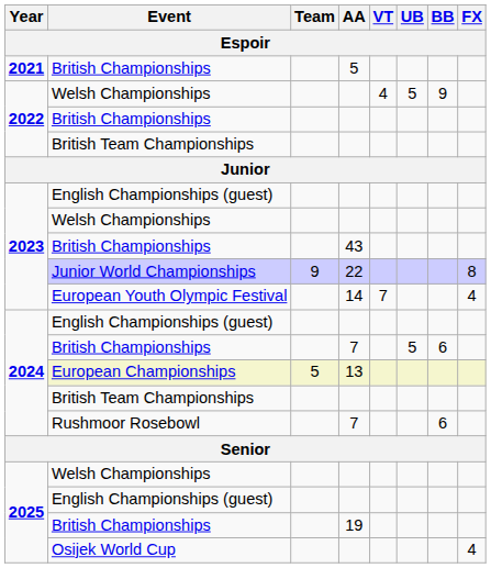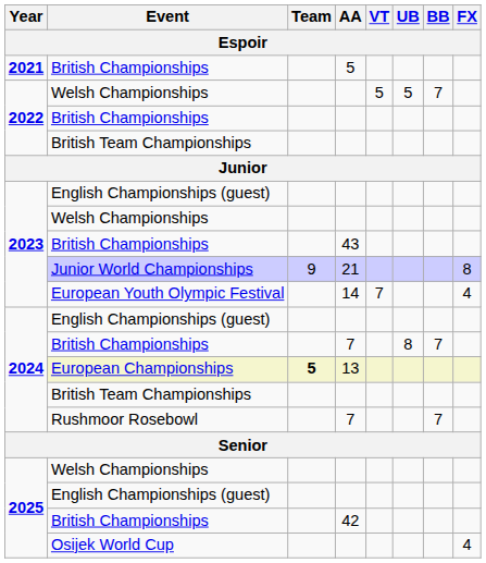2022 / Welsh Championships | VT: 4 -> 5
2022 / Welsh Championships | BB: 9 -> 7
Junior World Championships | AA: 22 -> 21
2024 / British Championships | UB: 5 -> 8
2024 / British Championships | BB: 6 -> 7
European Championships | Team: normal -> bold
Rushmoor Rosebowl | BB: 6 -> 7
2025 / British Championships | AA: 19 -> 42
